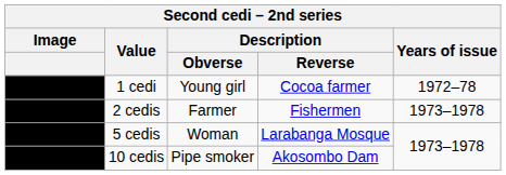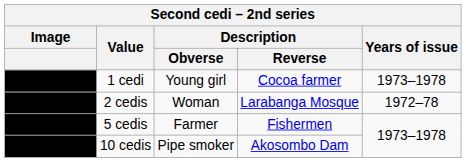1 cedi | Years of issue: 1972–78 -> 1973–1978
2 cedis | Description / Obverse: Farmer -> Woman
2 cedis | Description / Reverse: Fishermen -> Larabanga Mosque
2 cedis | Years of issue: 1973–1978 -> 1972–78
5 cedis | Description / Obverse: Woman -> Farmer
5 cedis | Description / Reverse: Larabanga Mosque -> Fishermen
